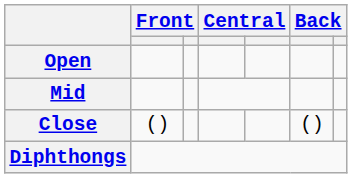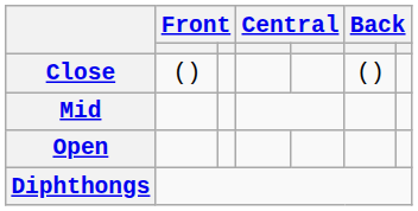rows swapped: Close <-> Open
